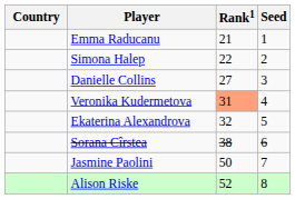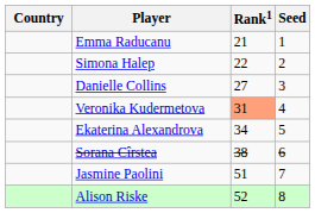Ekaterina Alexandrova | Rank1: 32 -> 34
Jasmine Paolini | Rank1: 50 -> 51
